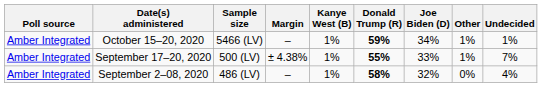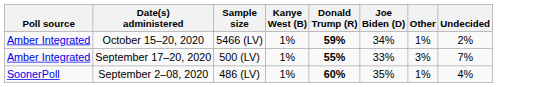- column: Margin | – | ± 4.38% | –
October 15–20, 2020 | Undecided: 1% -> 2%
September 17–20, 2020 | Other: 1% -> 3%
September 2–08, 2020 | Poll source: Amber Integrated -> SoonerPoll
September 2–08, 2020 | Donald Trump (R): 58% -> 60%
September 2–08, 2020 | Joe Biden (D): 32% -> 35%
September 2–08, 2020 | Other: 0% -> 1%
